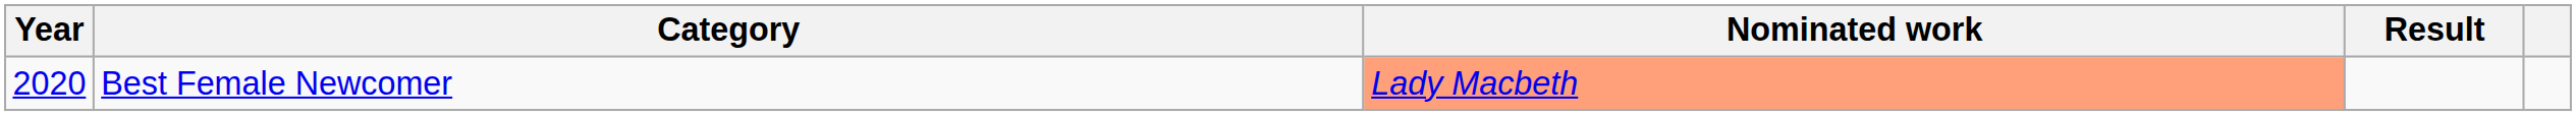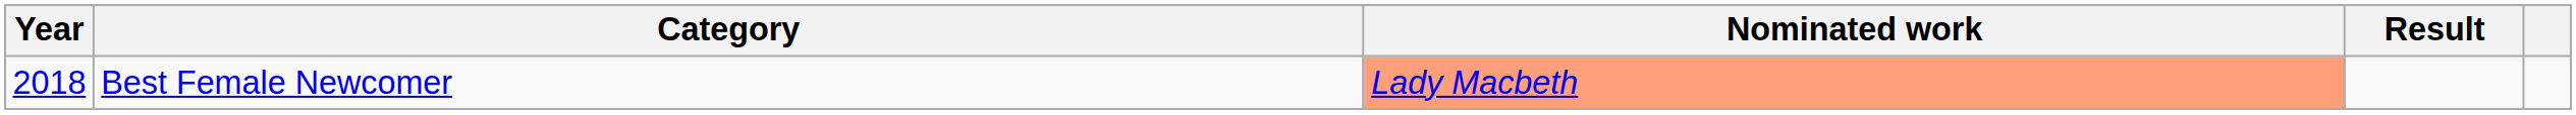Best Female Newcomer | Year: 2020 -> 2018
